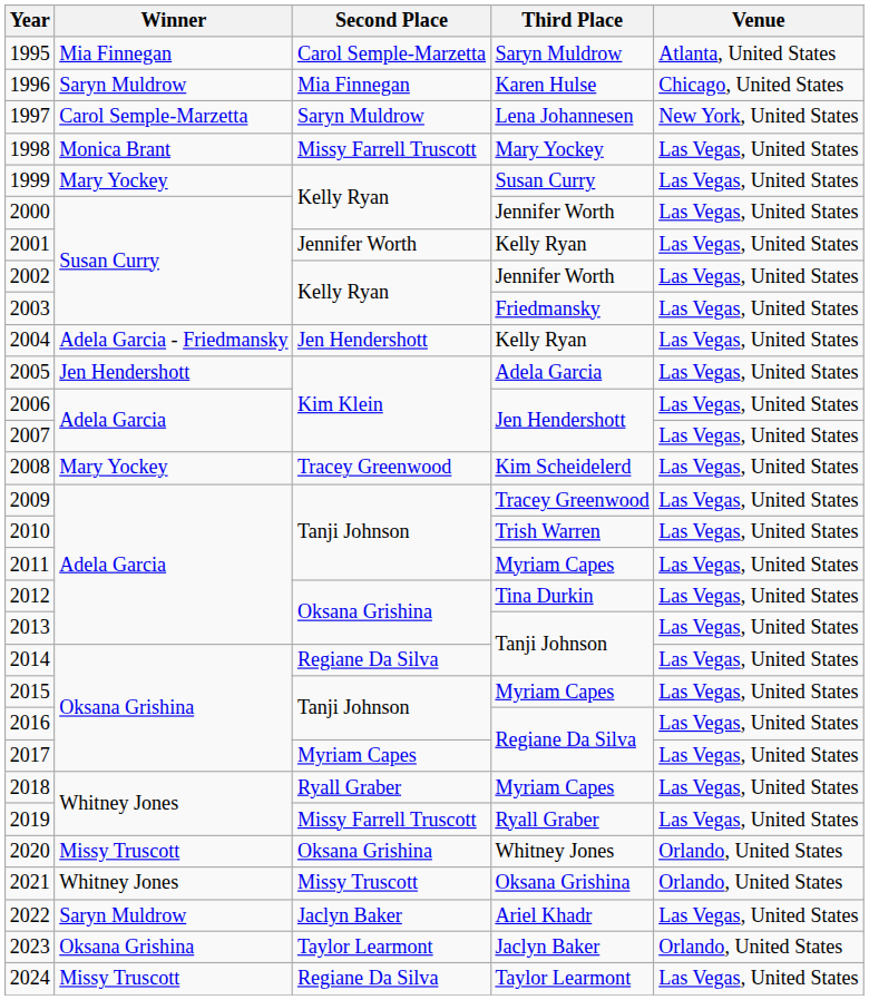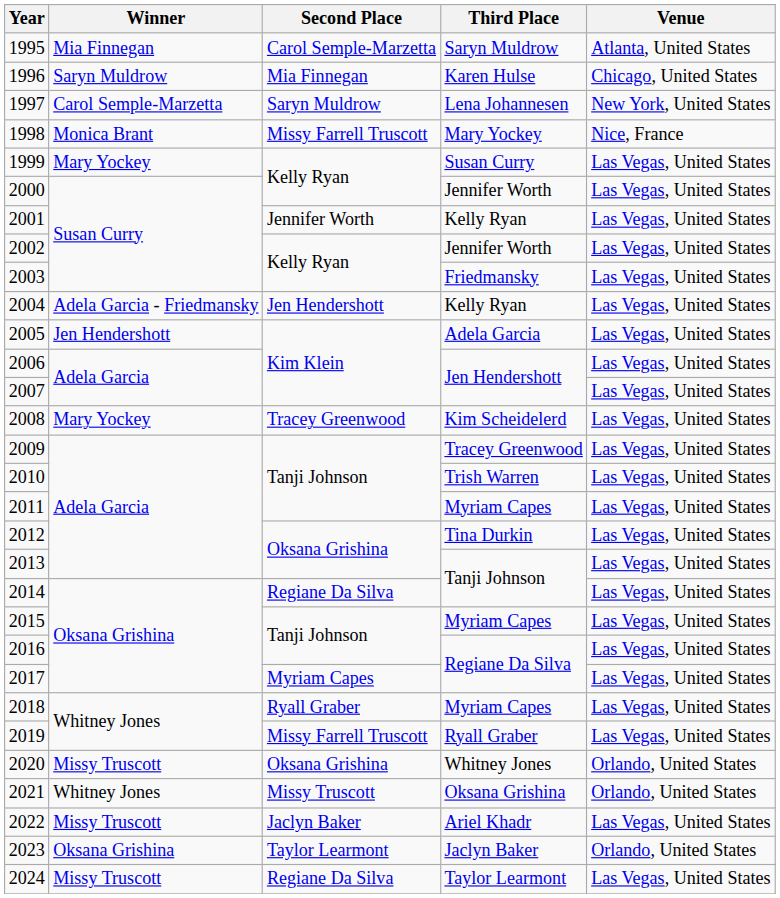1998 | Venue: Las Vegas, United States -> Nice, France
2022 | Winner: Saryn Muldrow -> Missy Truscott
